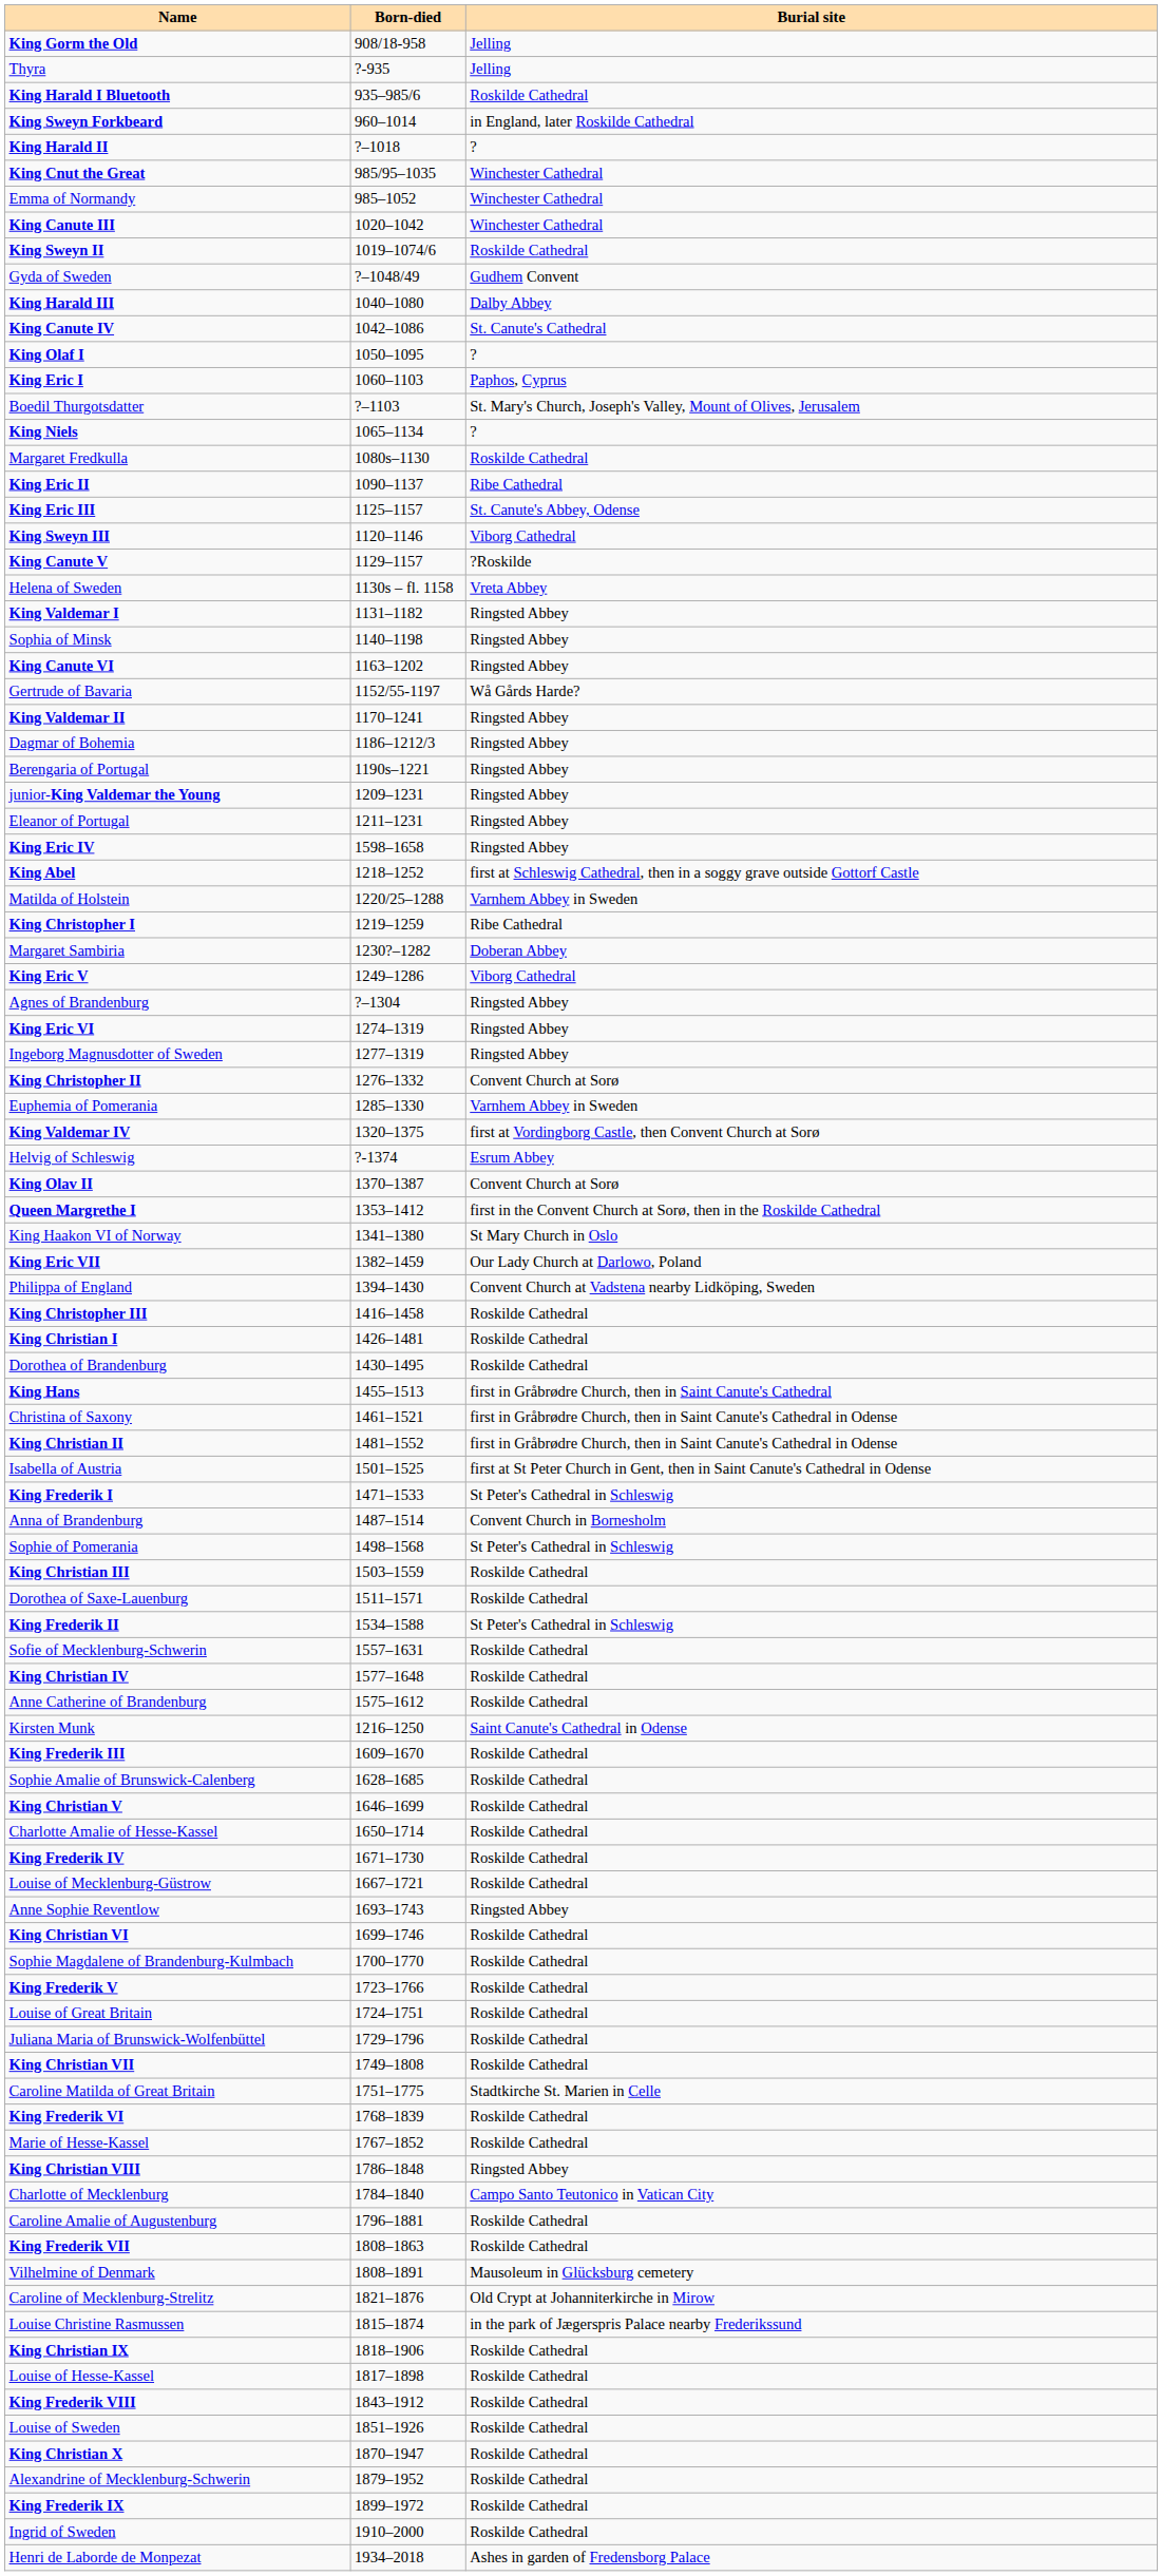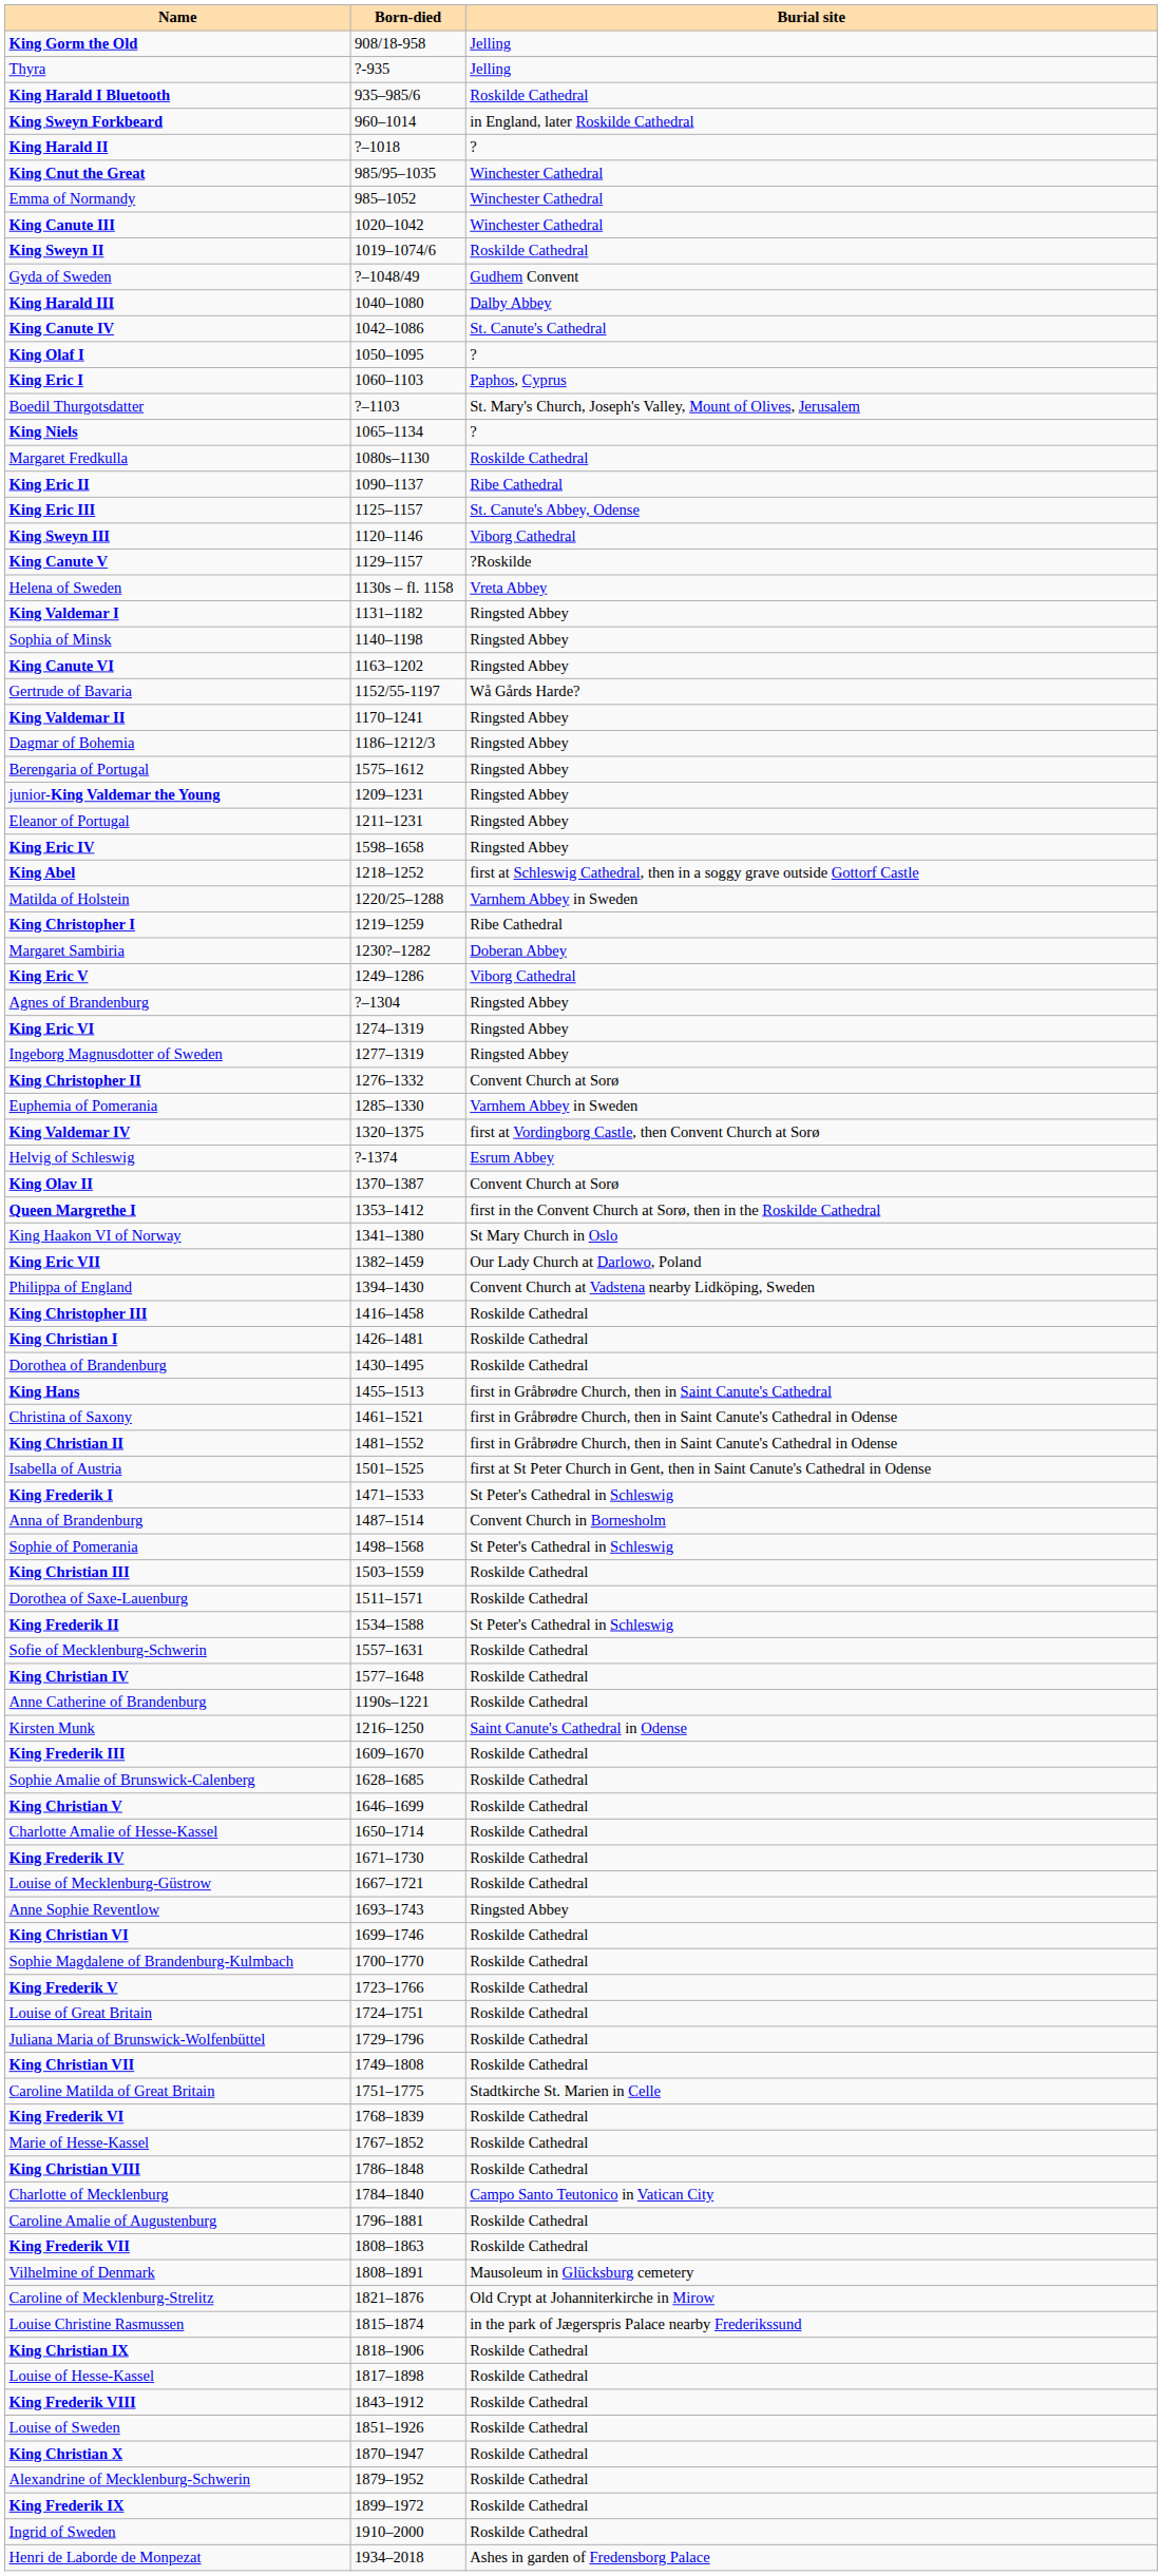Berengaria of Portugal | Born-died: 1190s–1221 -> 1575–1612
Anne Catherine of Brandenburg | Born-died: 1575–1612 -> 1190s–1221
King Christian VIII | Burial site: Ringsted Abbey -> Roskilde Cathedral
